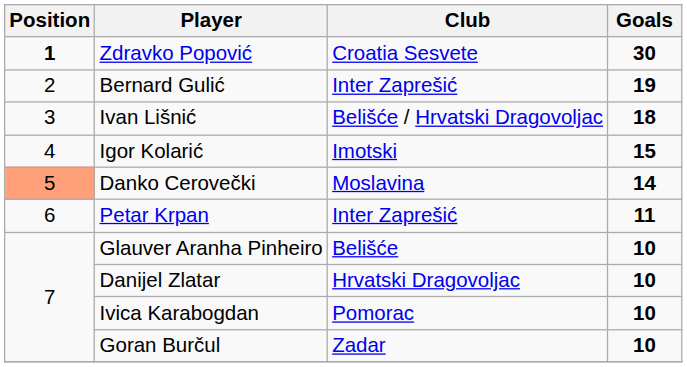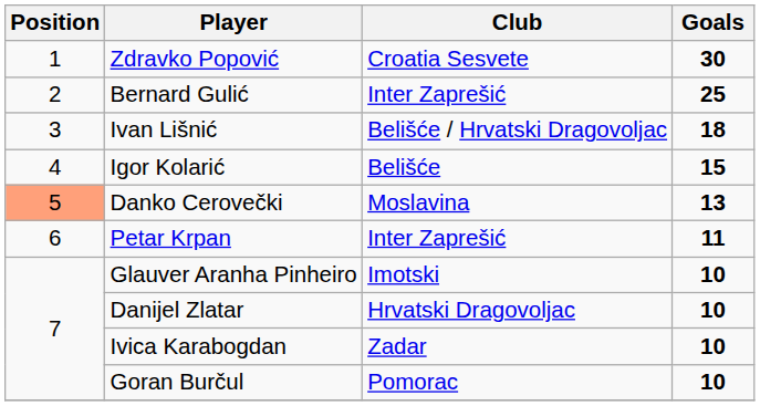Zdravko Popović | Position: bold -> normal
Bernard Gulić | Goals: 19 -> 25
Igor Kolarić | Club: Imotski -> Belišće
Danko Cerovečki | Goals: 14 -> 13
Glauver Aranha Pinheiro | Club: Belišće -> Imotski
Ivica Karabogdan | Club: Pomorac -> Zadar
Goran Burčul | Club: Zadar -> Pomorac
